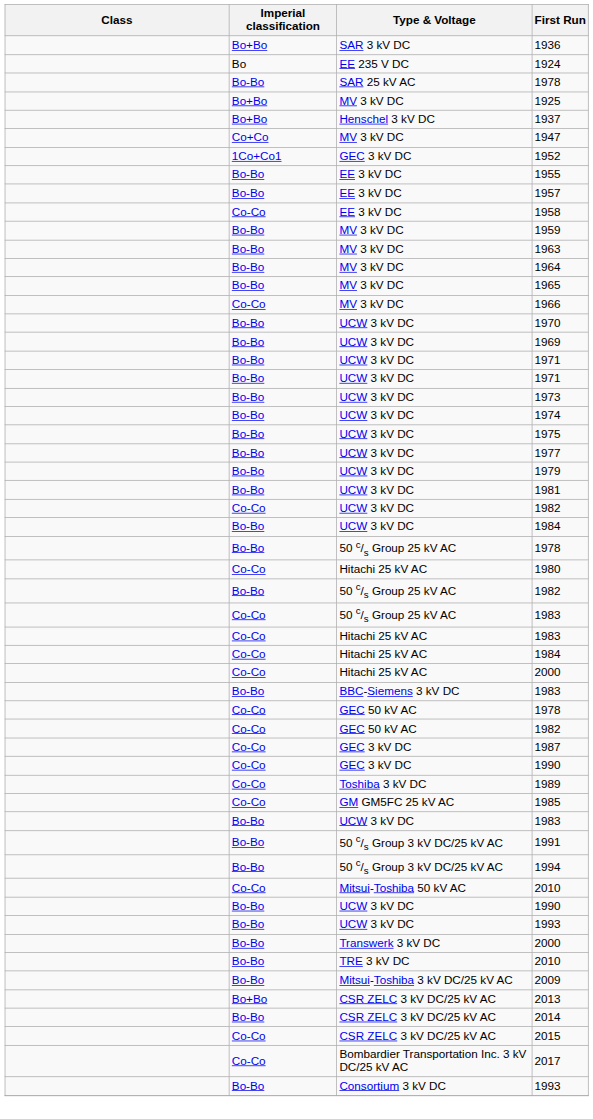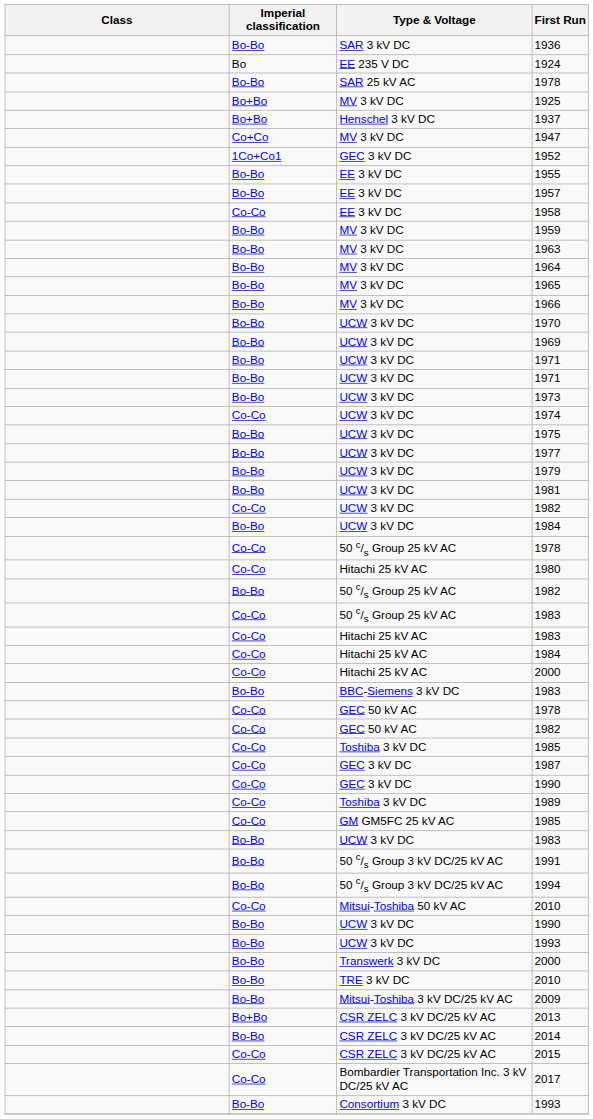1936 | Imperial classification: Bo+Bo -> Bo-Bo
1966 | Imperial classification: Co-Co -> Bo-Bo
1974 | Imperial classification: Bo-Bo -> Co-Co
50 c/s Group 25 kV AC / 1978 | Imperial classification: Bo-Bo -> Co-Co
+ row: Co-Co | Toshiba 3 kV DC | 1985
